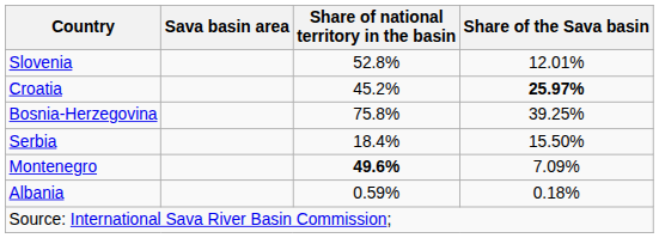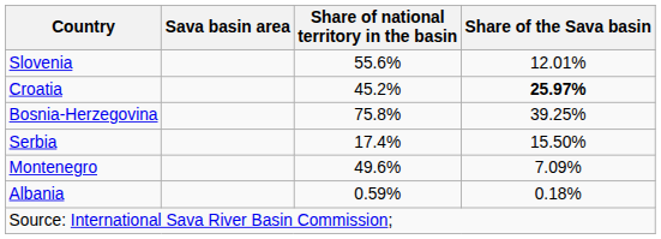Slovenia | Share of national territory in the basin: 52.8% -> 55.6%
Serbia | Share of national territory in the basin: 18.4% -> 17.4%
Montenegro | Share of national territory in the basin: bold -> normal
